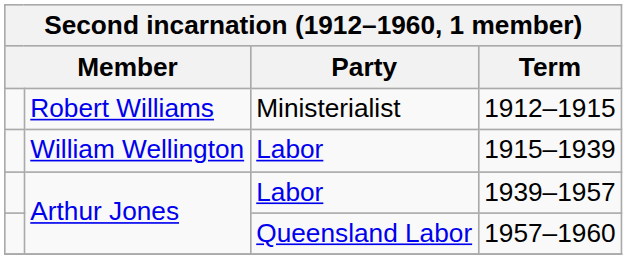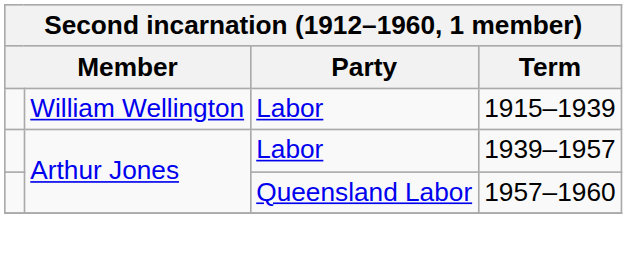- row: Robert Williams | Ministerialist | 1912–1915
